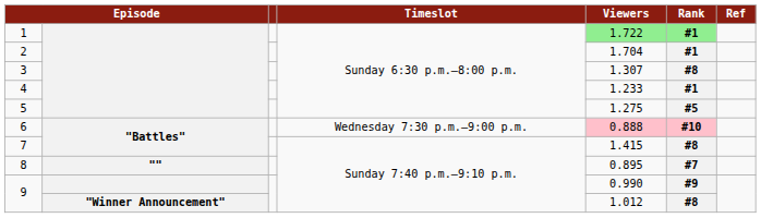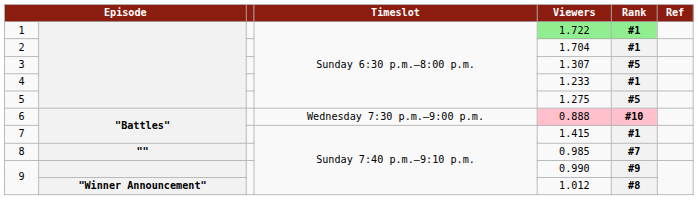3 | Rank: #8 -> #5
7 | Rank: #8 -> #1
8 | Viewers: 0.895 -> 0.985
